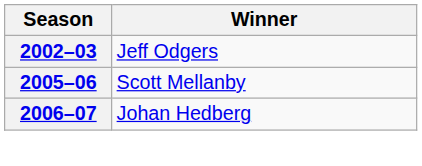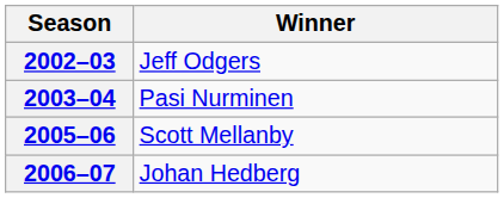+ row: 2003–04 | Pasi Nurminen
